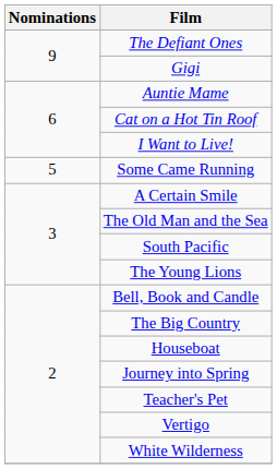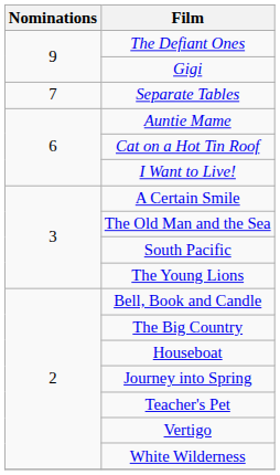+ row: 7 | Separate Tables
- row: 5 | Some Came Running
